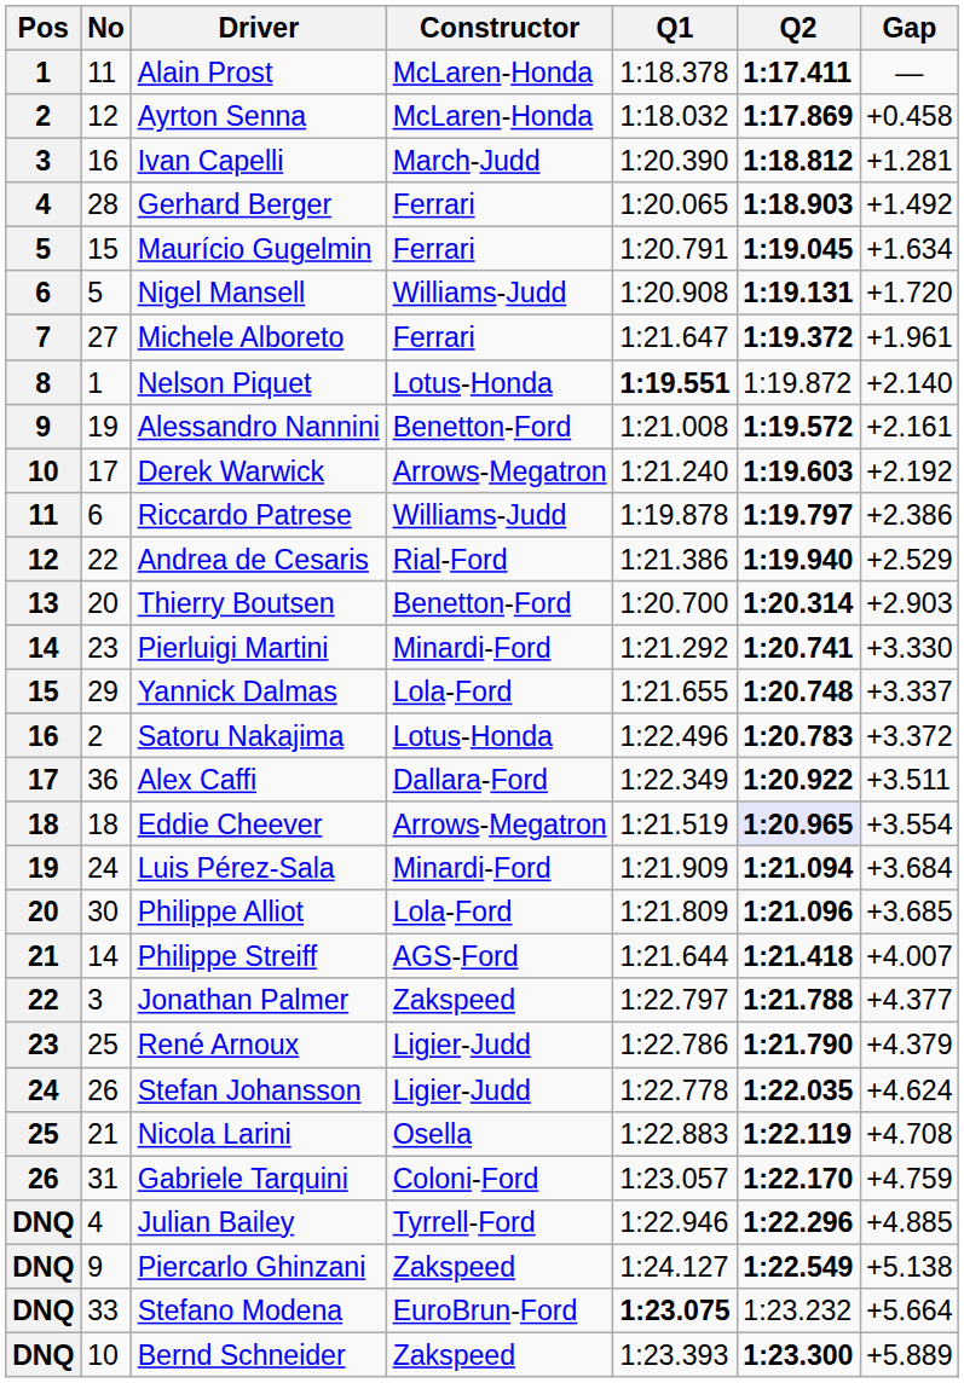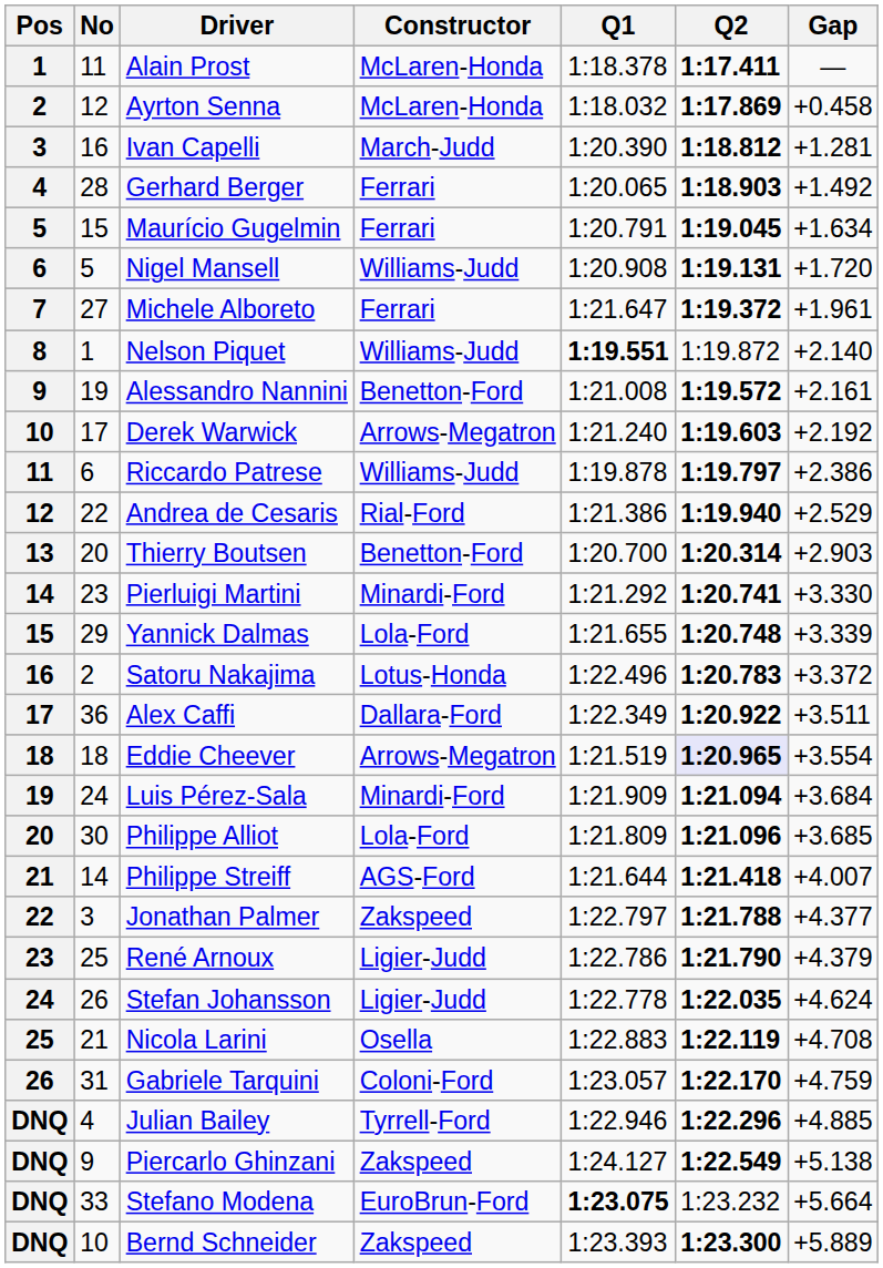Nelson Piquet | Constructor: Lotus-Honda -> Williams-Judd
Yannick Dalmas | Gap: +3.337 -> +3.339
